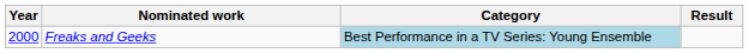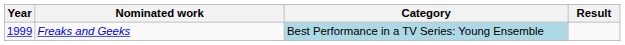Freaks and Geeks | Year: 2000 -> 1999
